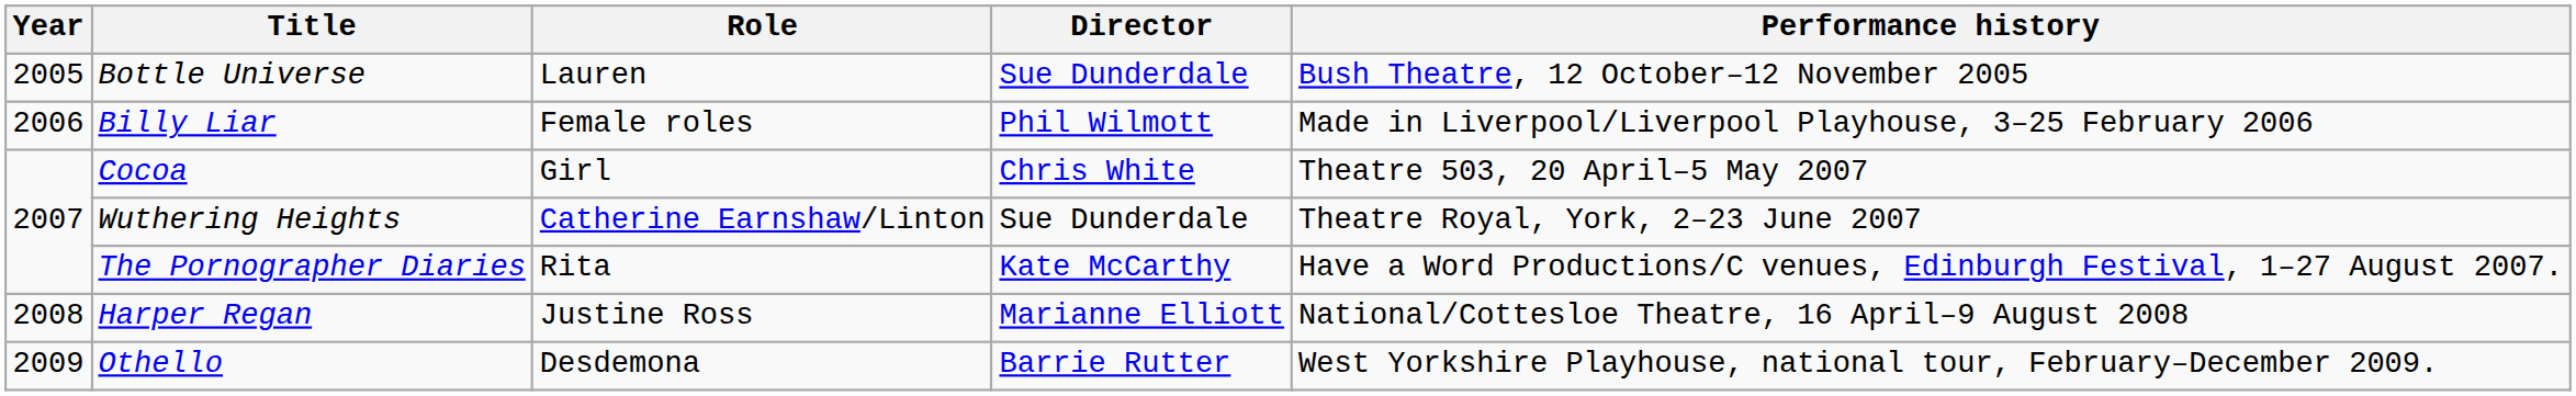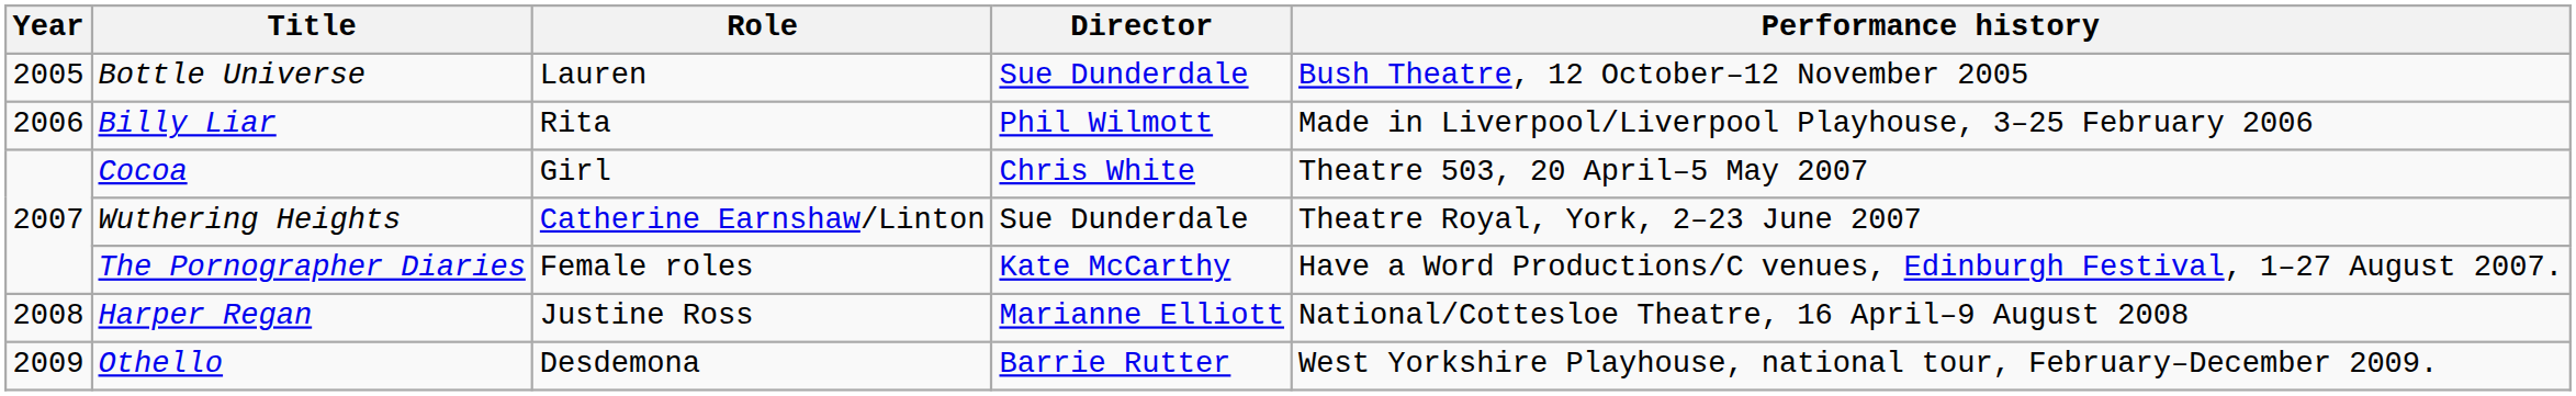Billy Liar | Role: Female roles -> Rita
The Pornographer Diaries | Role: Rita -> Female roles
